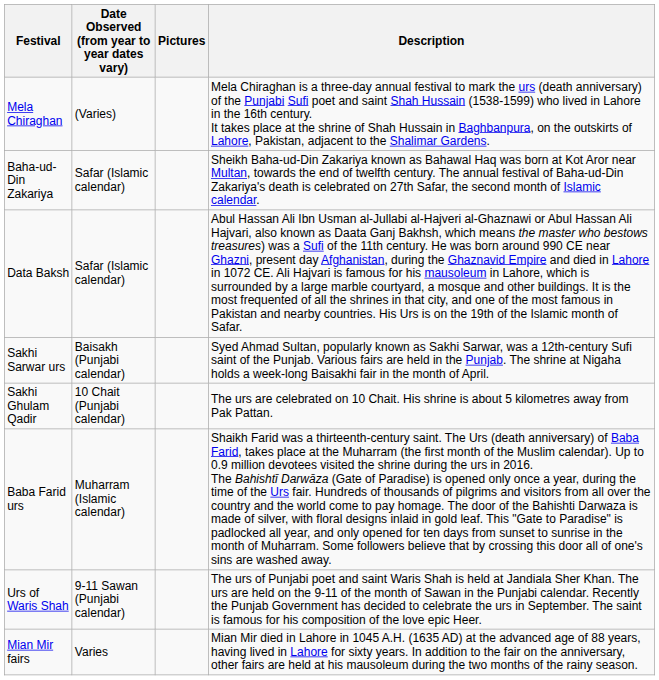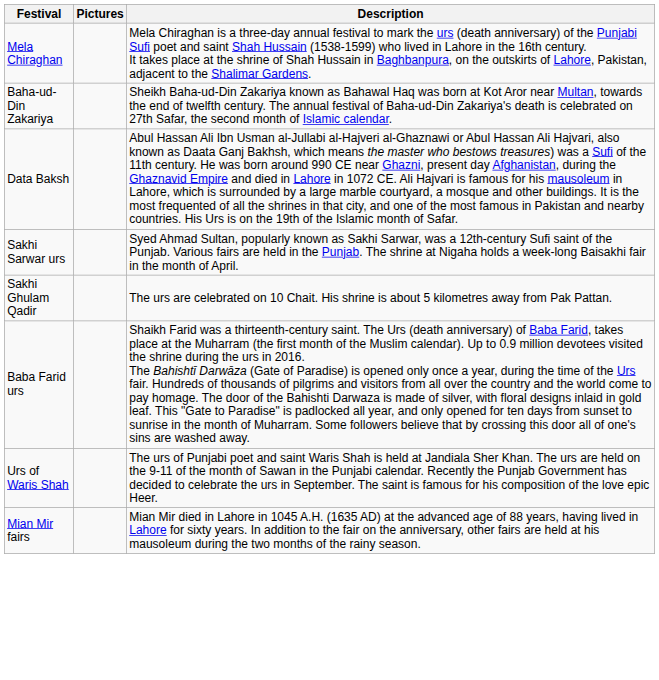- column: Date Observed (from year to year dates vary) | (Varies) | Safar (Islamic calendar) | Safar (Islamic calendar) | Baisakh (Punjabi calendar) | 10 Chait (Punjabi calendar) | Muharram (Islamic calendar) | 9-11 Sawan (Punjabi calendar) | Varies
